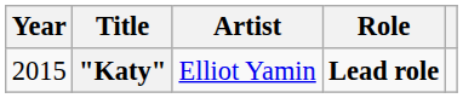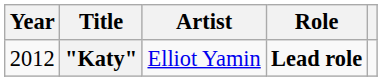"Katy" | Year: 2015 -> 2012
